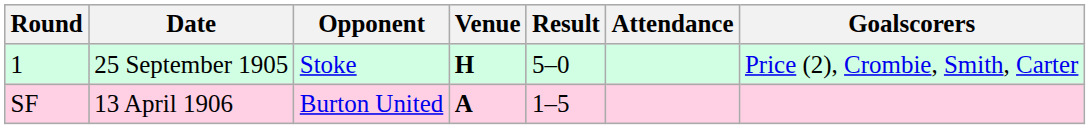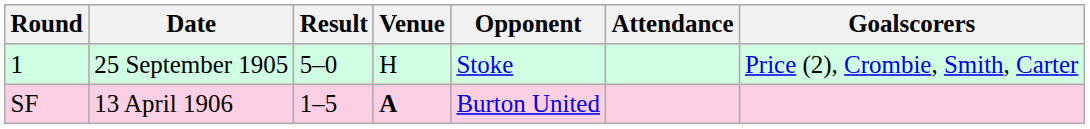columns swapped: Opponent <-> Result
1 | Venue: bold -> normal
